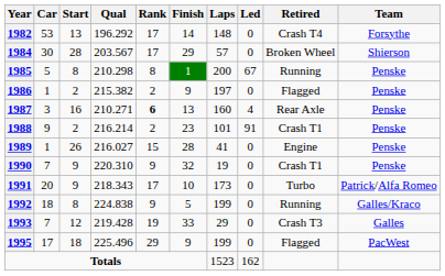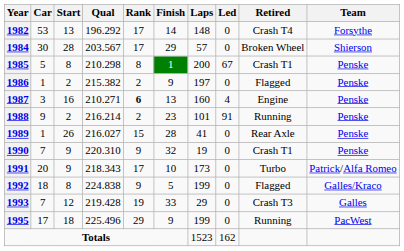1985 | Retired: Running -> Crash T1
1987 | Retired: Rear Axle -> Engine
1988 | Retired: Crash T1 -> Running
1989 | Retired: Engine -> Rear Axle
1992 | Retired: Running -> Flagged
1995 | Retired: Flagged -> Running
